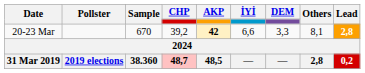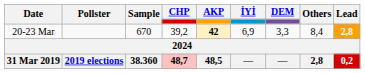20-23 Mar | İYİ: 6,6 -> 6,9
20-23 Mar | Others: 8,1 -> 8,4
